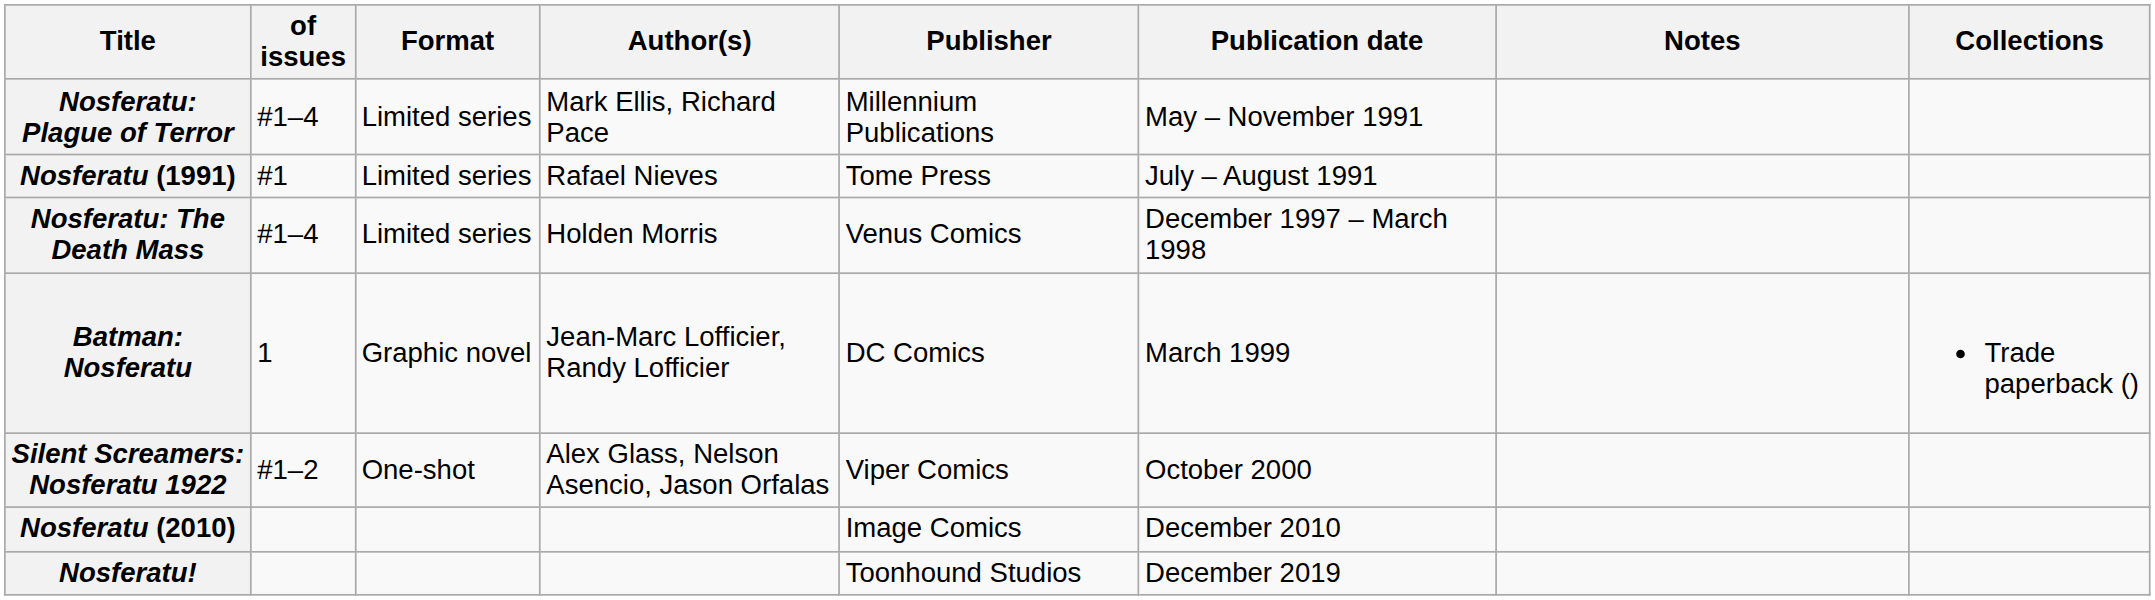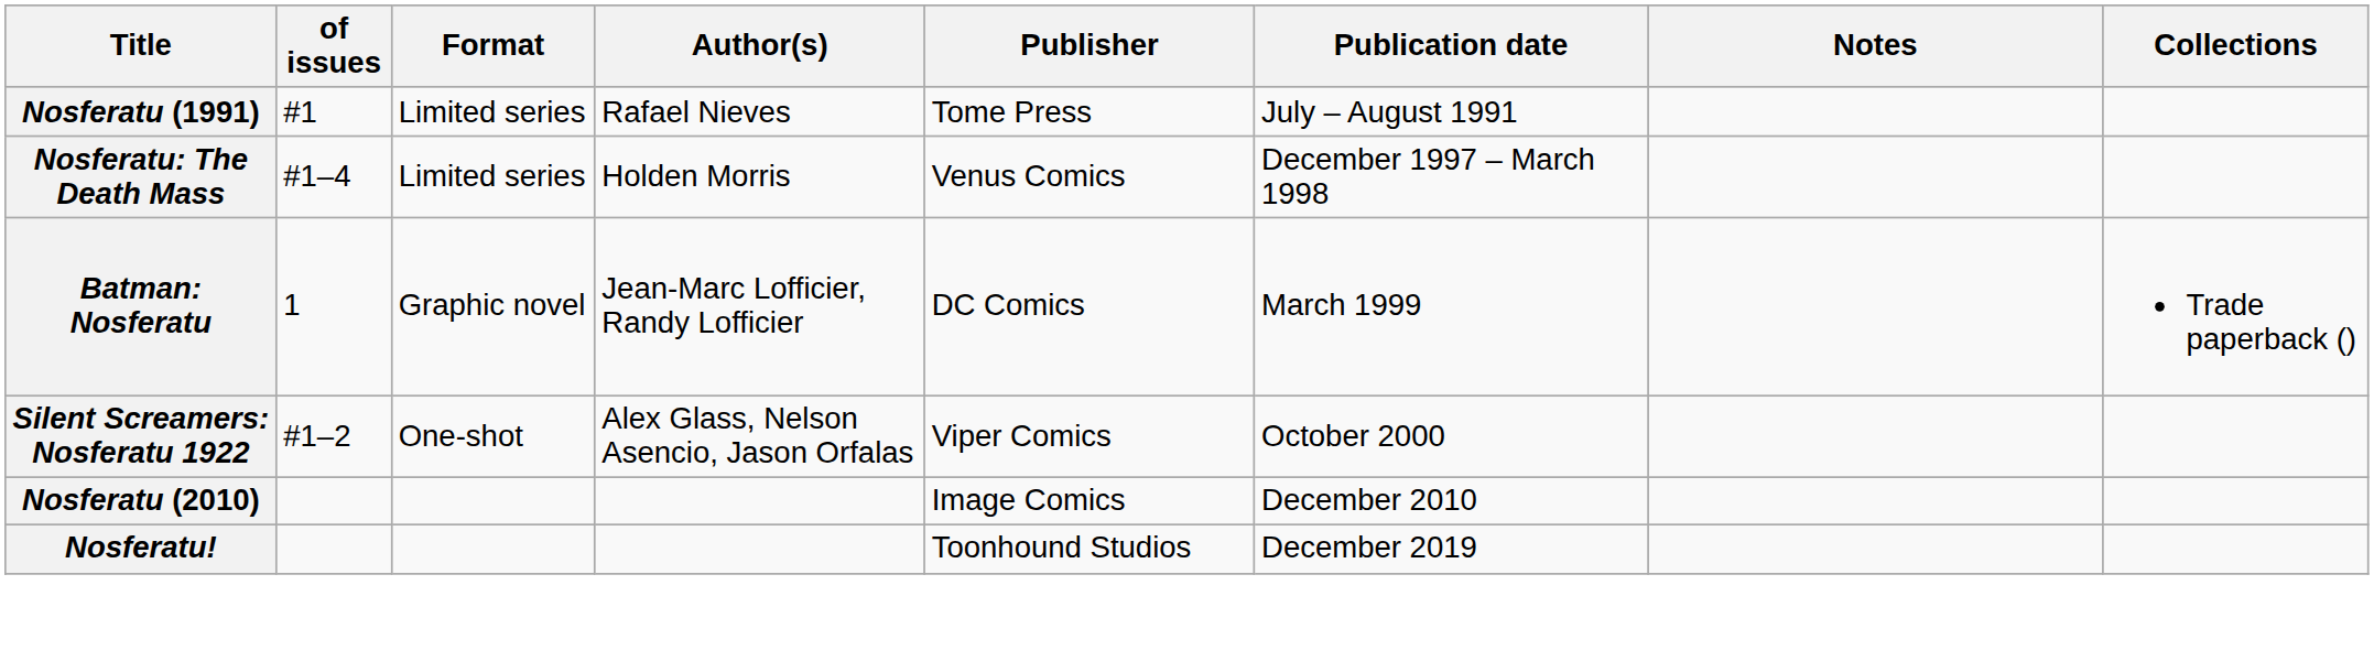- row: Nosferatu: Plague of Terror | #1–4 | Limited series | Mark Ellis, Richard Pace | Millennium Publications | May – November 1991
